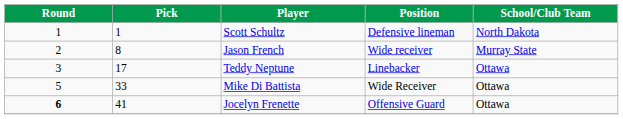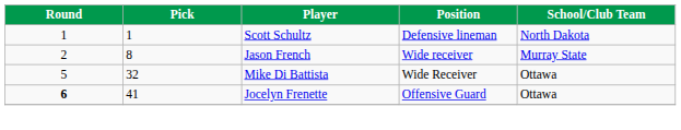- row: 3 | 17 | Teddy Neptune | Linebacker | Ottawa
Mike Di Battista | Pick: 33 -> 32
